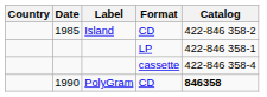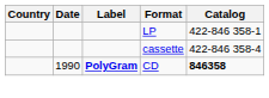- row: 1985 | Island | CD | 422-846 358-2
1990 | Label: normal -> bold
